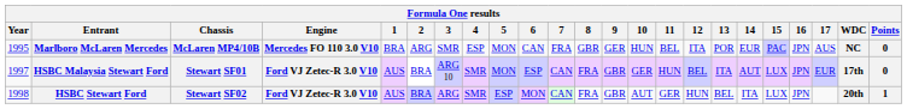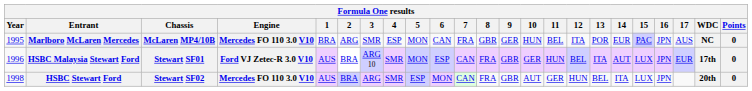HSBC Malaysia Stewart Ford | Year: 1997 -> 1996
HSBC Stewart Ford | Engine: Ford VJ Zetec-R 3.0 V10 -> Mercedes FO 110 3.0 V10
HSBC Stewart Ford | Points: 1 -> 0
